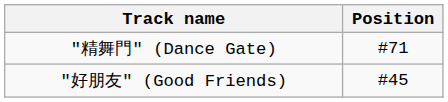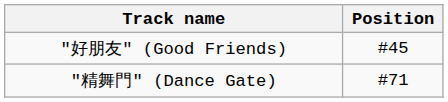rows swapped: "好朋友" (Good Friends) <-> "精舞門" (Dance Gate)
